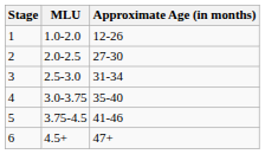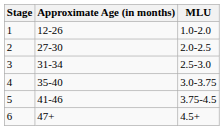columns swapped: MLU <-> Approximate Age (in months)
